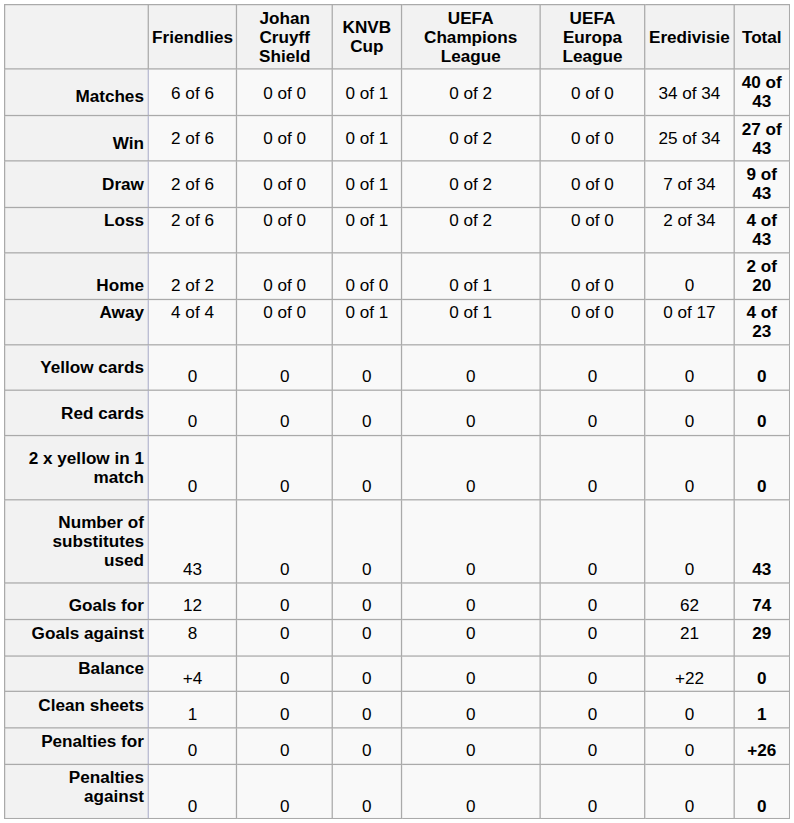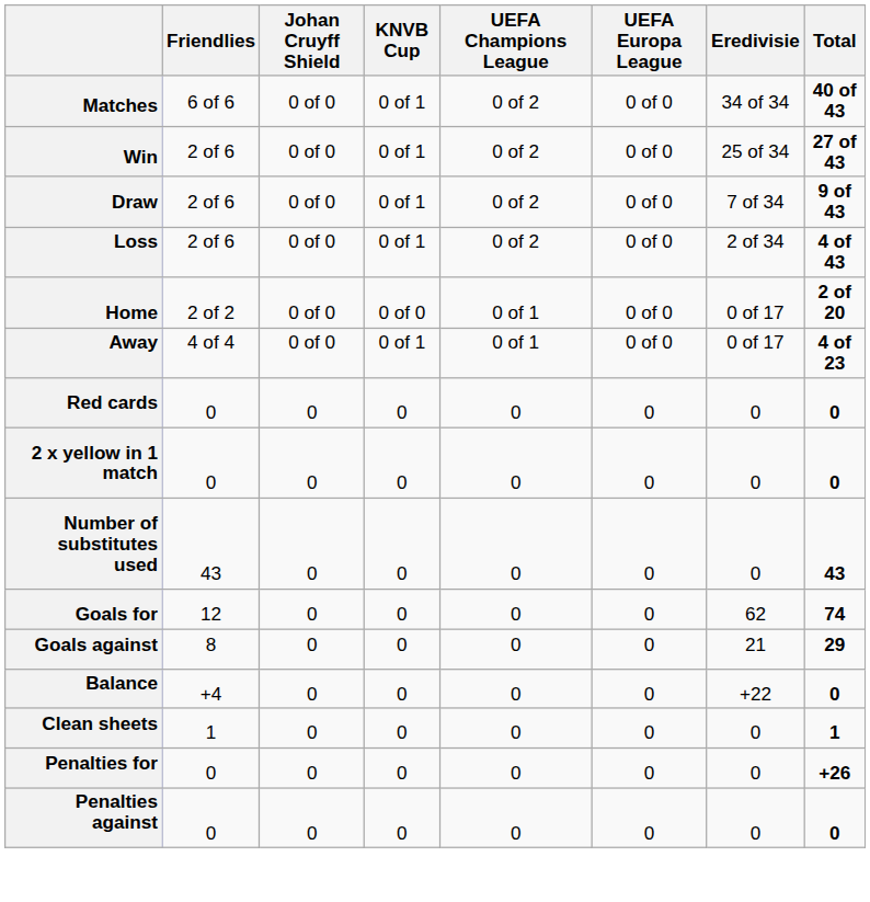Home | Eredivisie: 0 -> 0 of 17
- row: Yellow cards | 0 | 0 | 0 | 0 | 0 | 0 | 0
